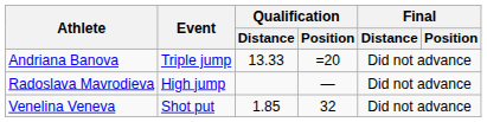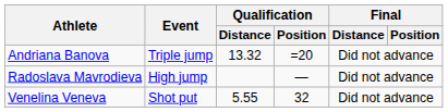Andriana Banova | Qualification / Distance: 13.33 -> 13.32
Venelina Veneva | Qualification / Distance: 1.85 -> 5.55
